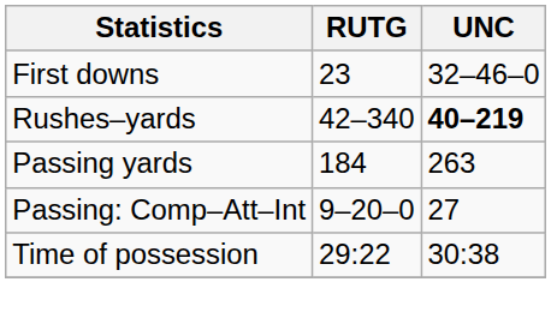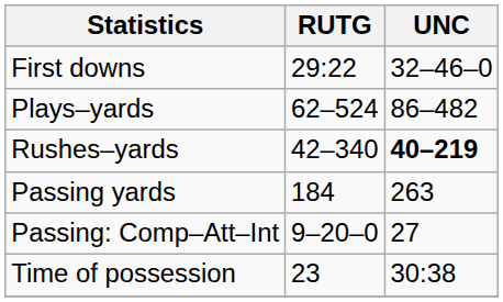First downs | RUTG: 23 -> 29:22
+ row: Plays–yards | 62–524 | 86–482
Time of possession | RUTG: 29:22 -> 23
